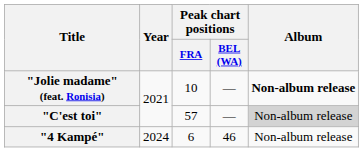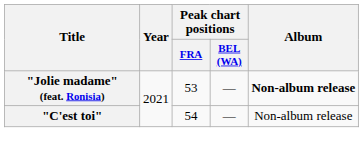"Jolie madame" (feat. Ronisia) | Peak chart positions / FRA: 10 -> 53
"C'est toi" | Peak chart positions / FRA: 57 -> 54
"C'est toi" | Album: lightgrey background -> no background
- row: "4 Kampé" | 2024 | 6 | 46 | Non-album release
